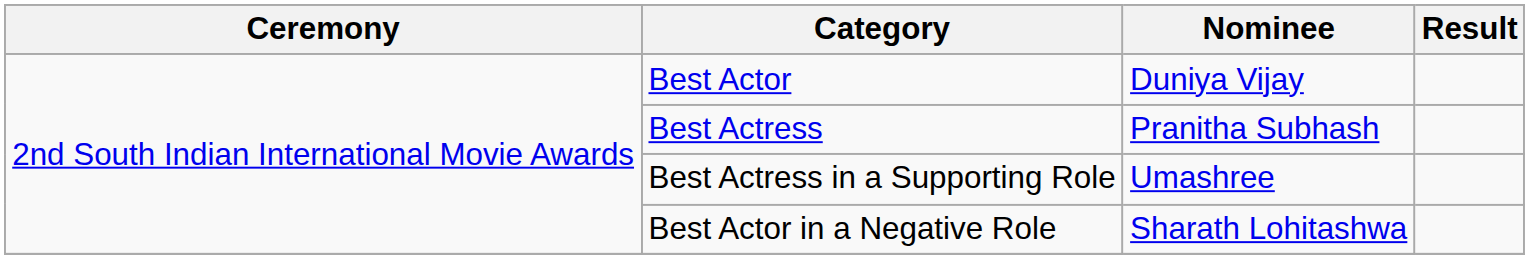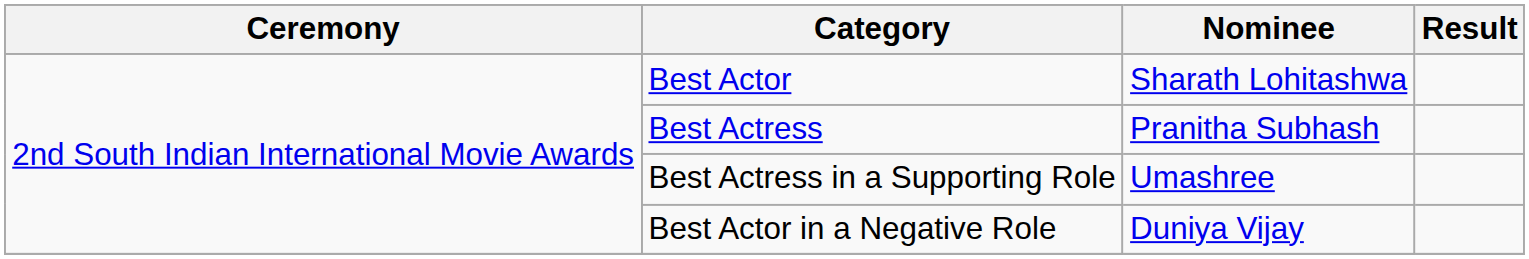Best Actor | Nominee: Duniya Vijay -> Sharath Lohitashwa
Best Actor in a Negative Role | Nominee: Sharath Lohitashwa -> Duniya Vijay
